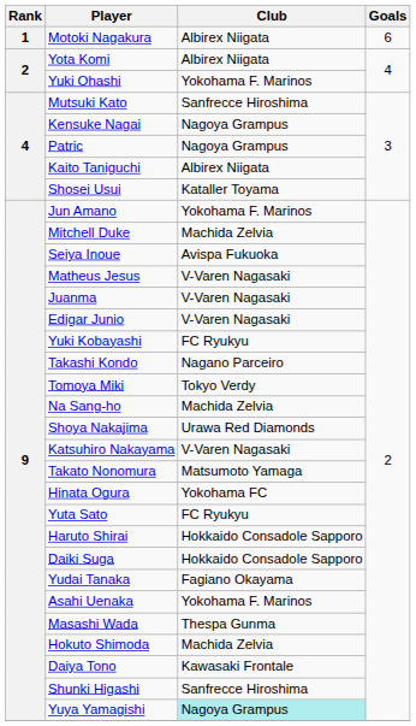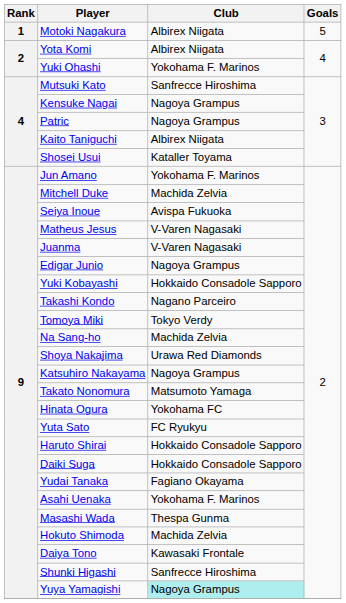Motoki Nagakura | Goals: 6 -> 5
Edigar Junio | Club: V-Varen Nagasaki -> Nagoya Grampus
Yuki Kobayashi | Club: FC Ryukyu -> Hokkaido Consadole Sapporo
Katsuhiro Nakayama | Club: V-Varen Nagasaki -> Nagoya Grampus
